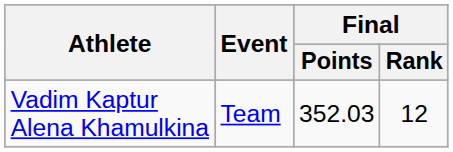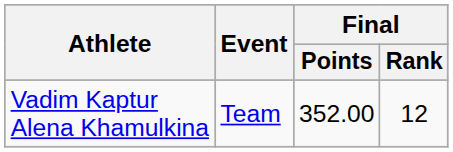Vadim Kaptur Alena Khamulkina | Final / Points: 352.03 -> 352.00
